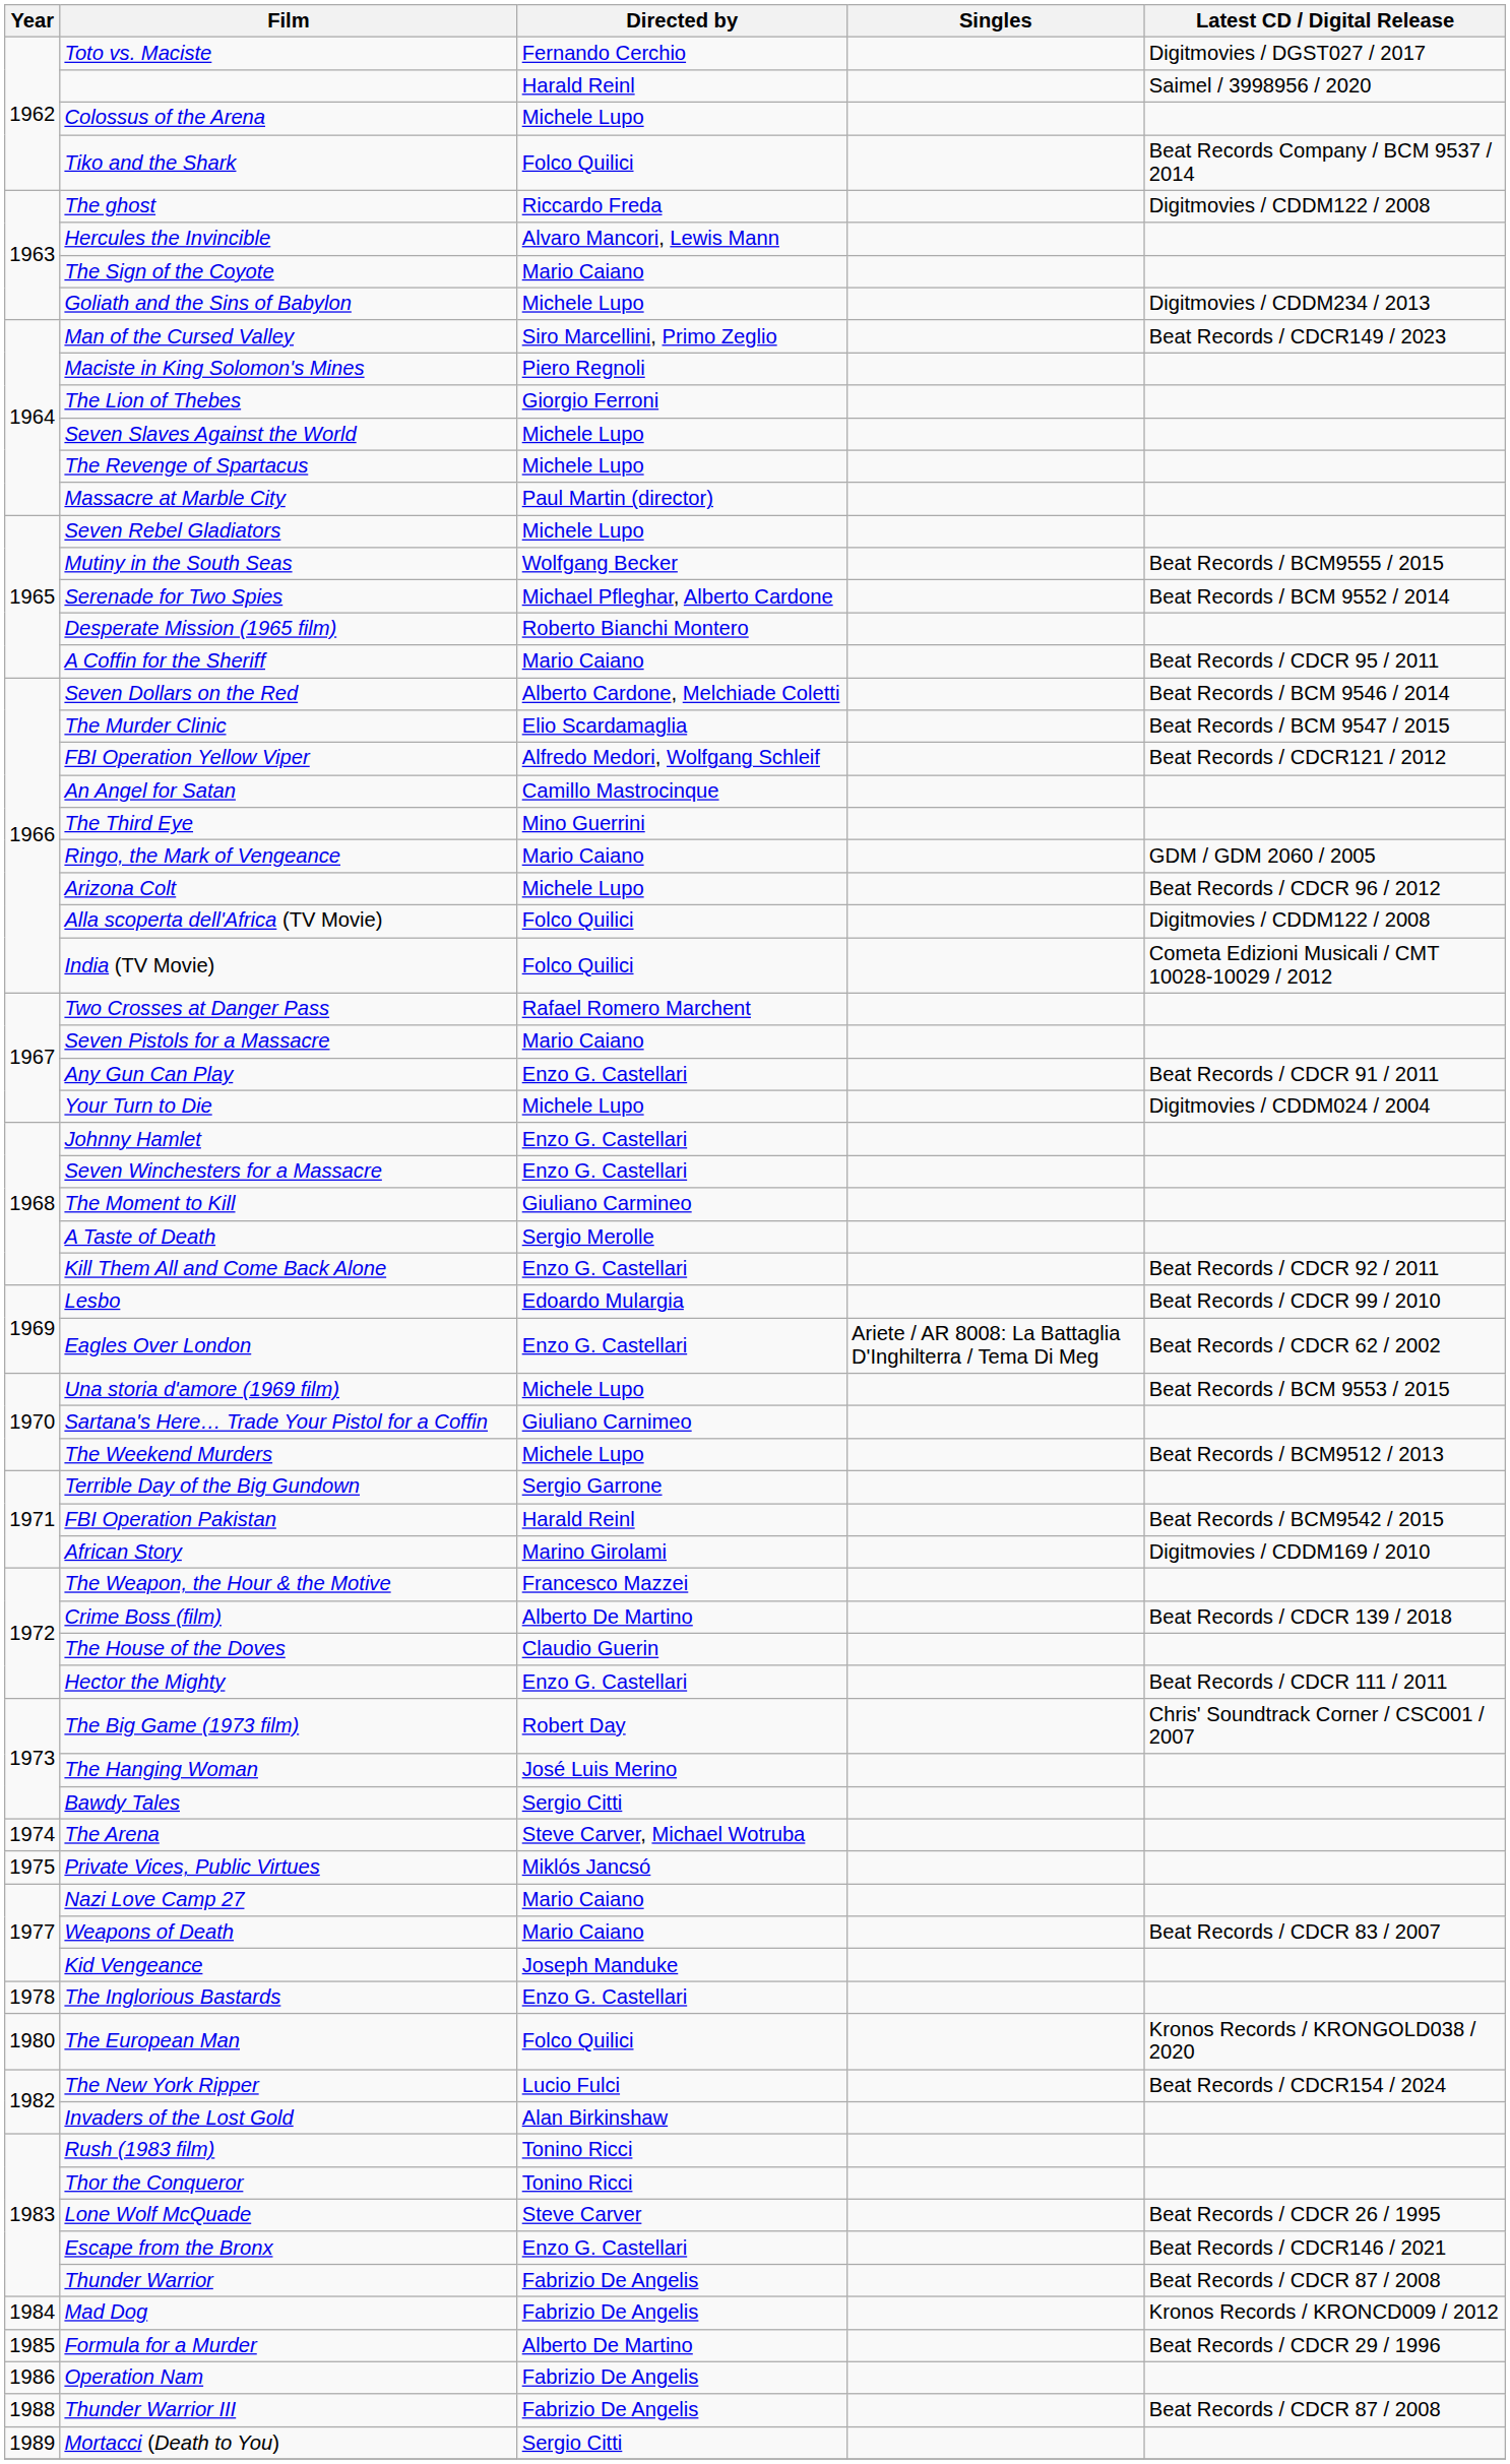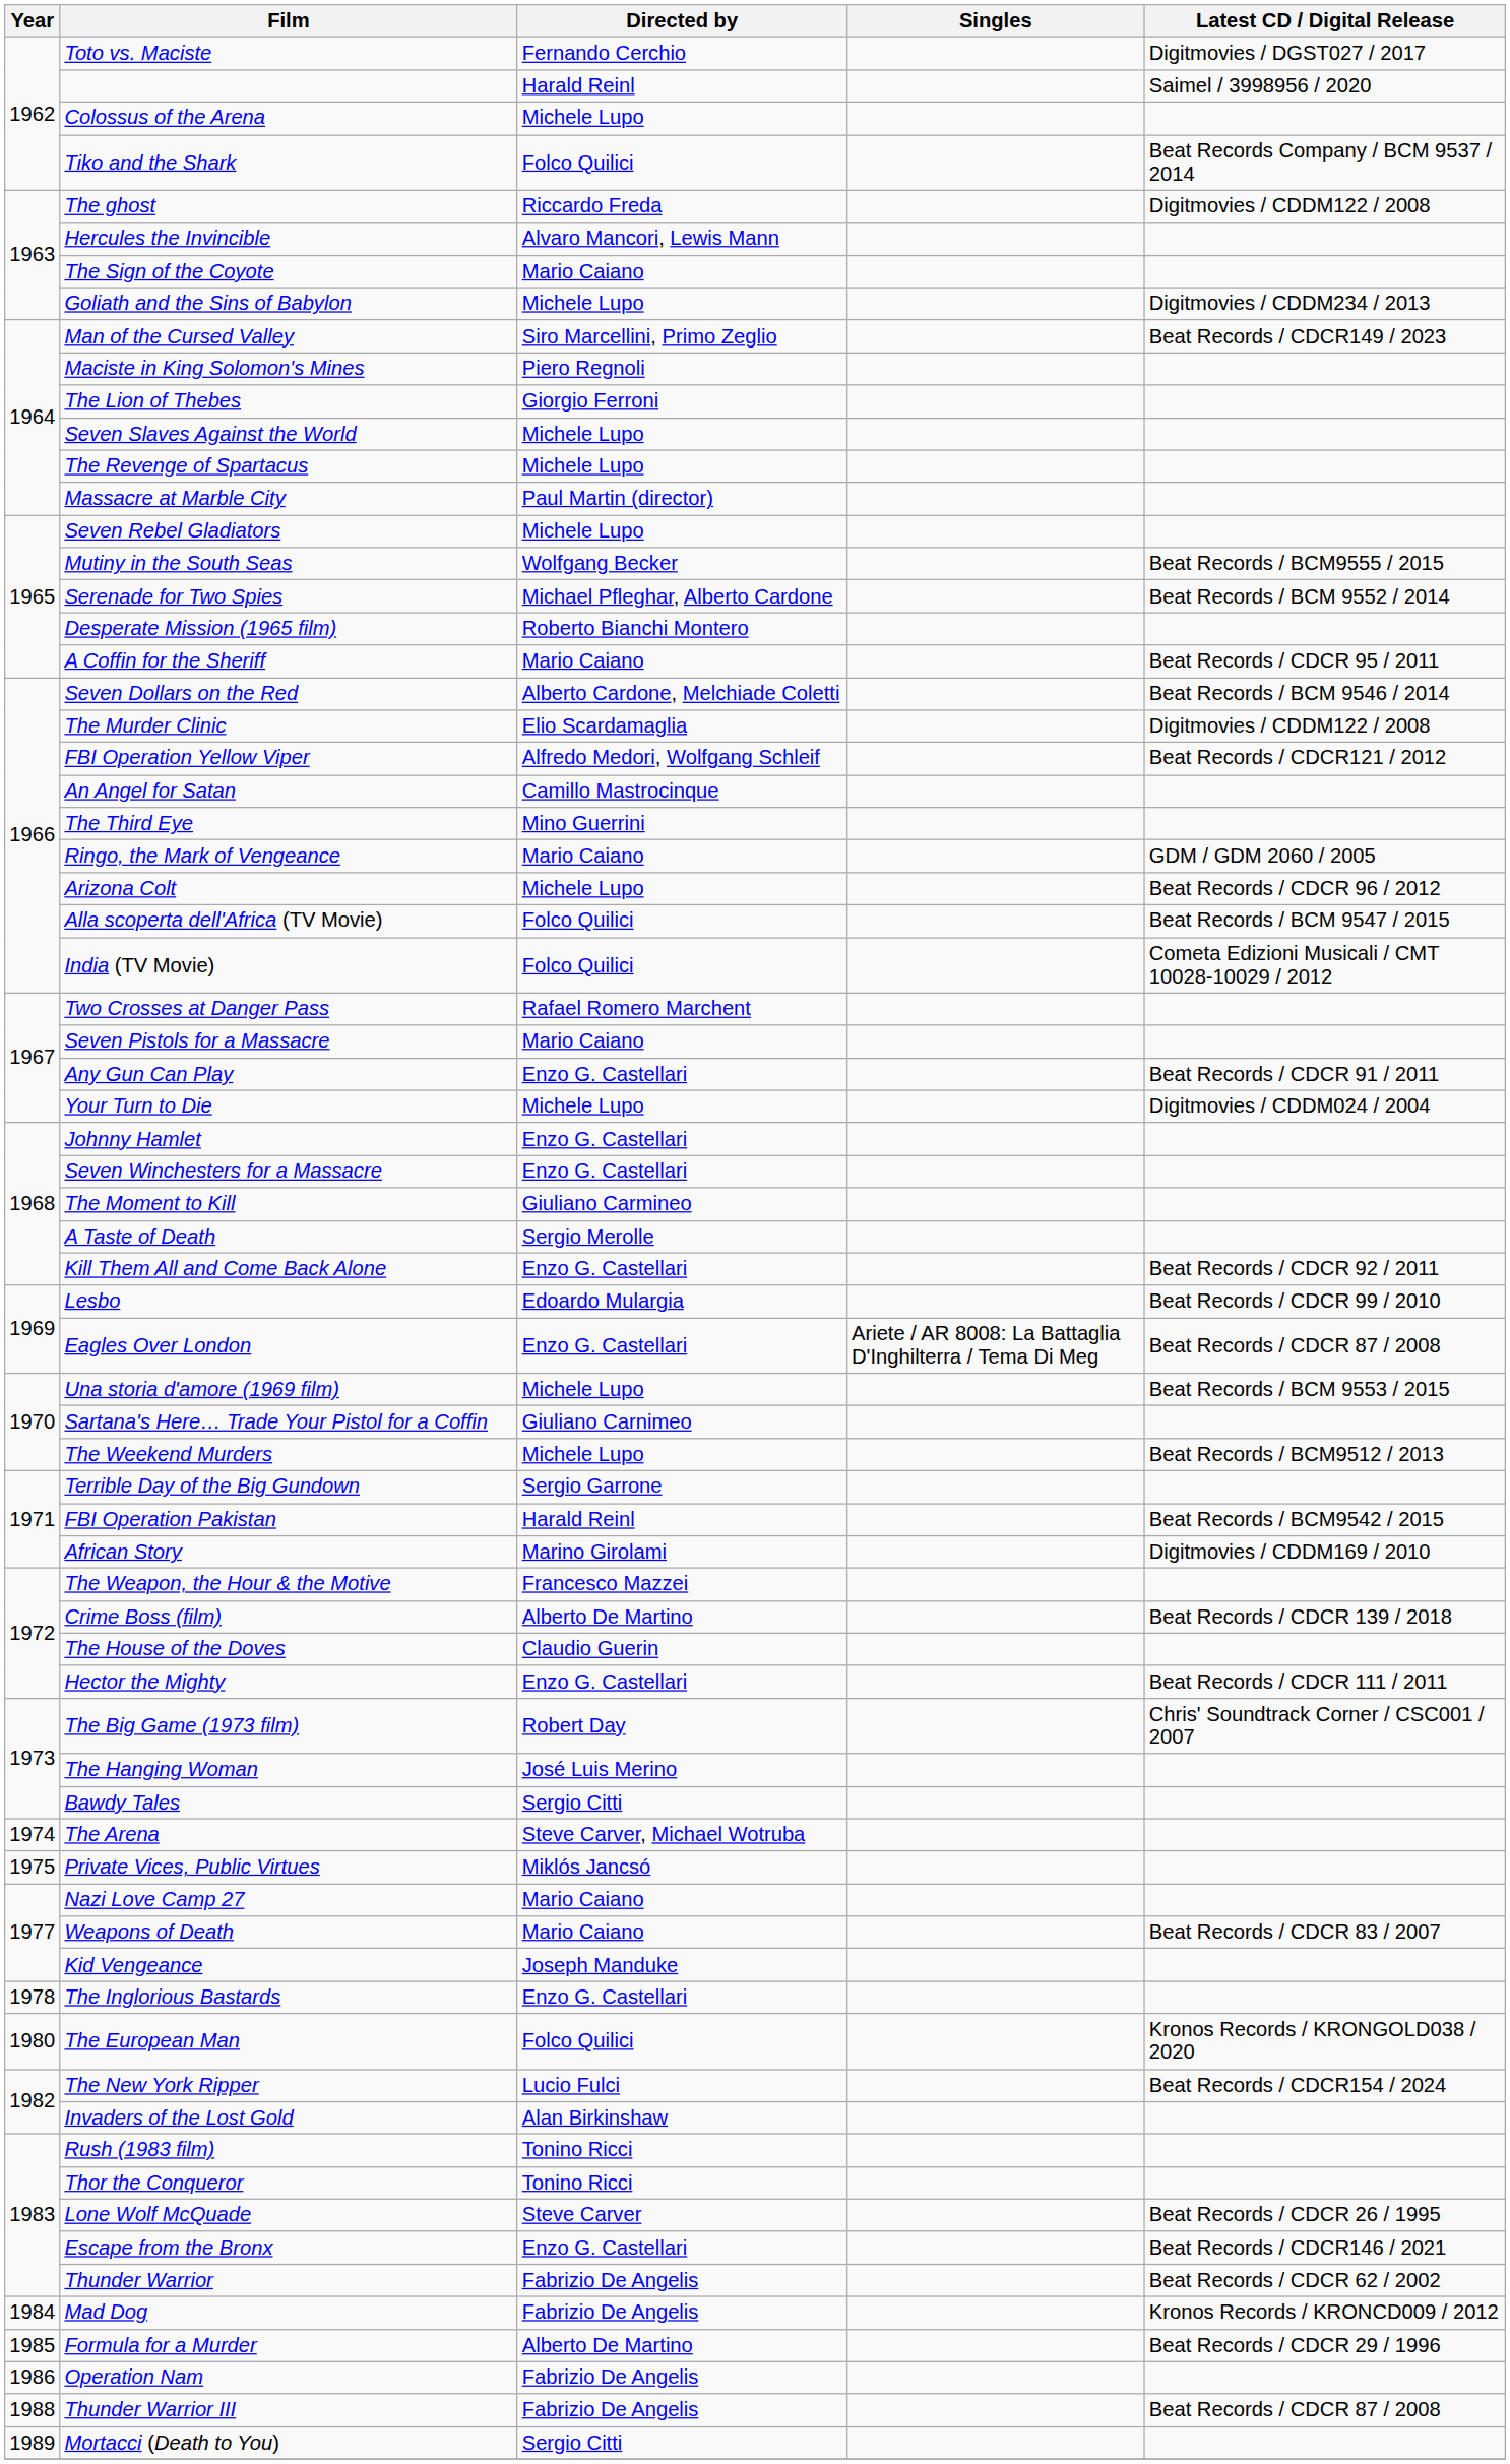The Murder Clinic | Latest CD / Digital Release: Beat Records / BCM 9547 / 2015 -> Digitmovies / CDDM122 / 2008
Alla scoperta dell'Africa (TV Movie) | Latest CD / Digital Release: Digitmovies / CDDM122 / 2008 -> Beat Records / BCM 9547 / 2015
Eagles Over London | Latest CD / Digital Release: Beat Records / CDCR 62 / 2002 -> Beat Records / CDCR 87 / 2008
Thunder Warrior | Latest CD / Digital Release: Beat Records / CDCR 87 / 2008 -> Beat Records / CDCR 62 / 2002
